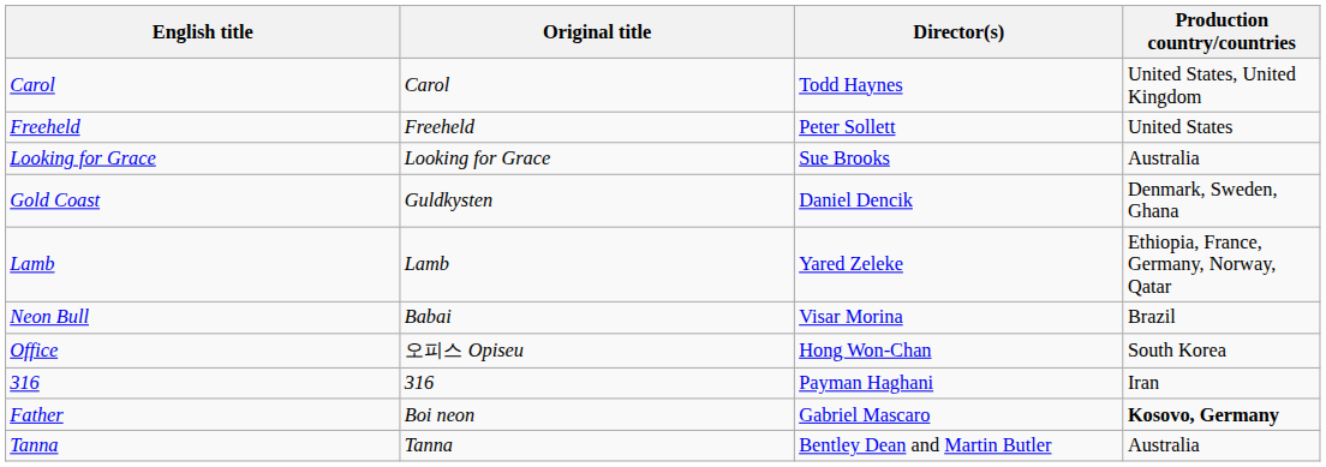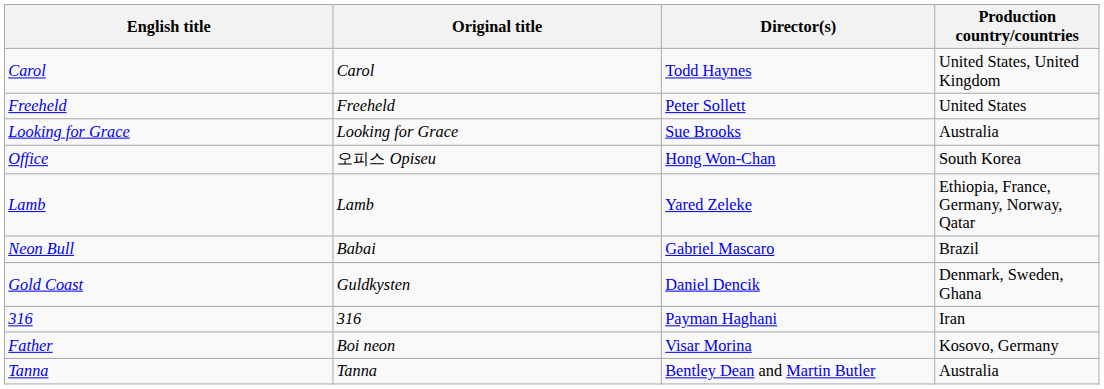rows swapped: Gold Coast <-> Office
Neon Bull | Director(s): Visar Morina -> Gabriel Mascaro
Father | Director(s): Gabriel Mascaro -> Visar Morina
Father | Production country/countries: bold -> normal
